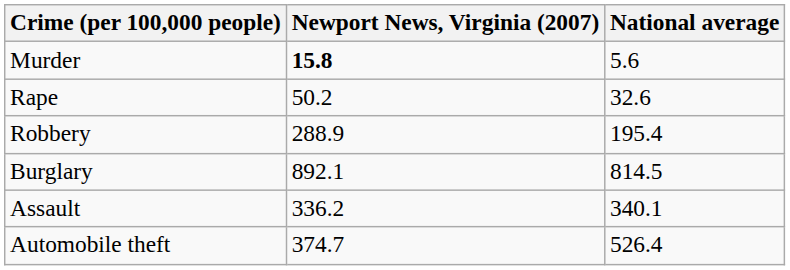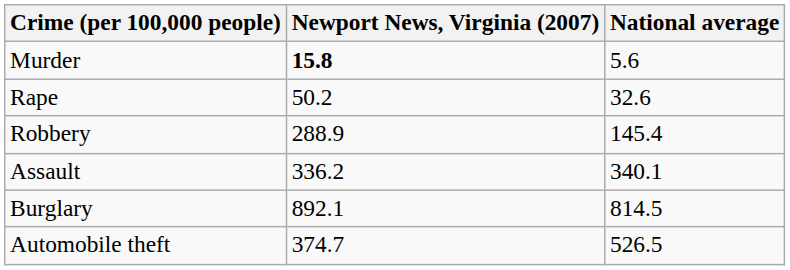Robbery | National average: 195.4 -> 145.4
rows swapped: Assault <-> Burglary
Automobile theft | National average: 526.4 -> 526.5
